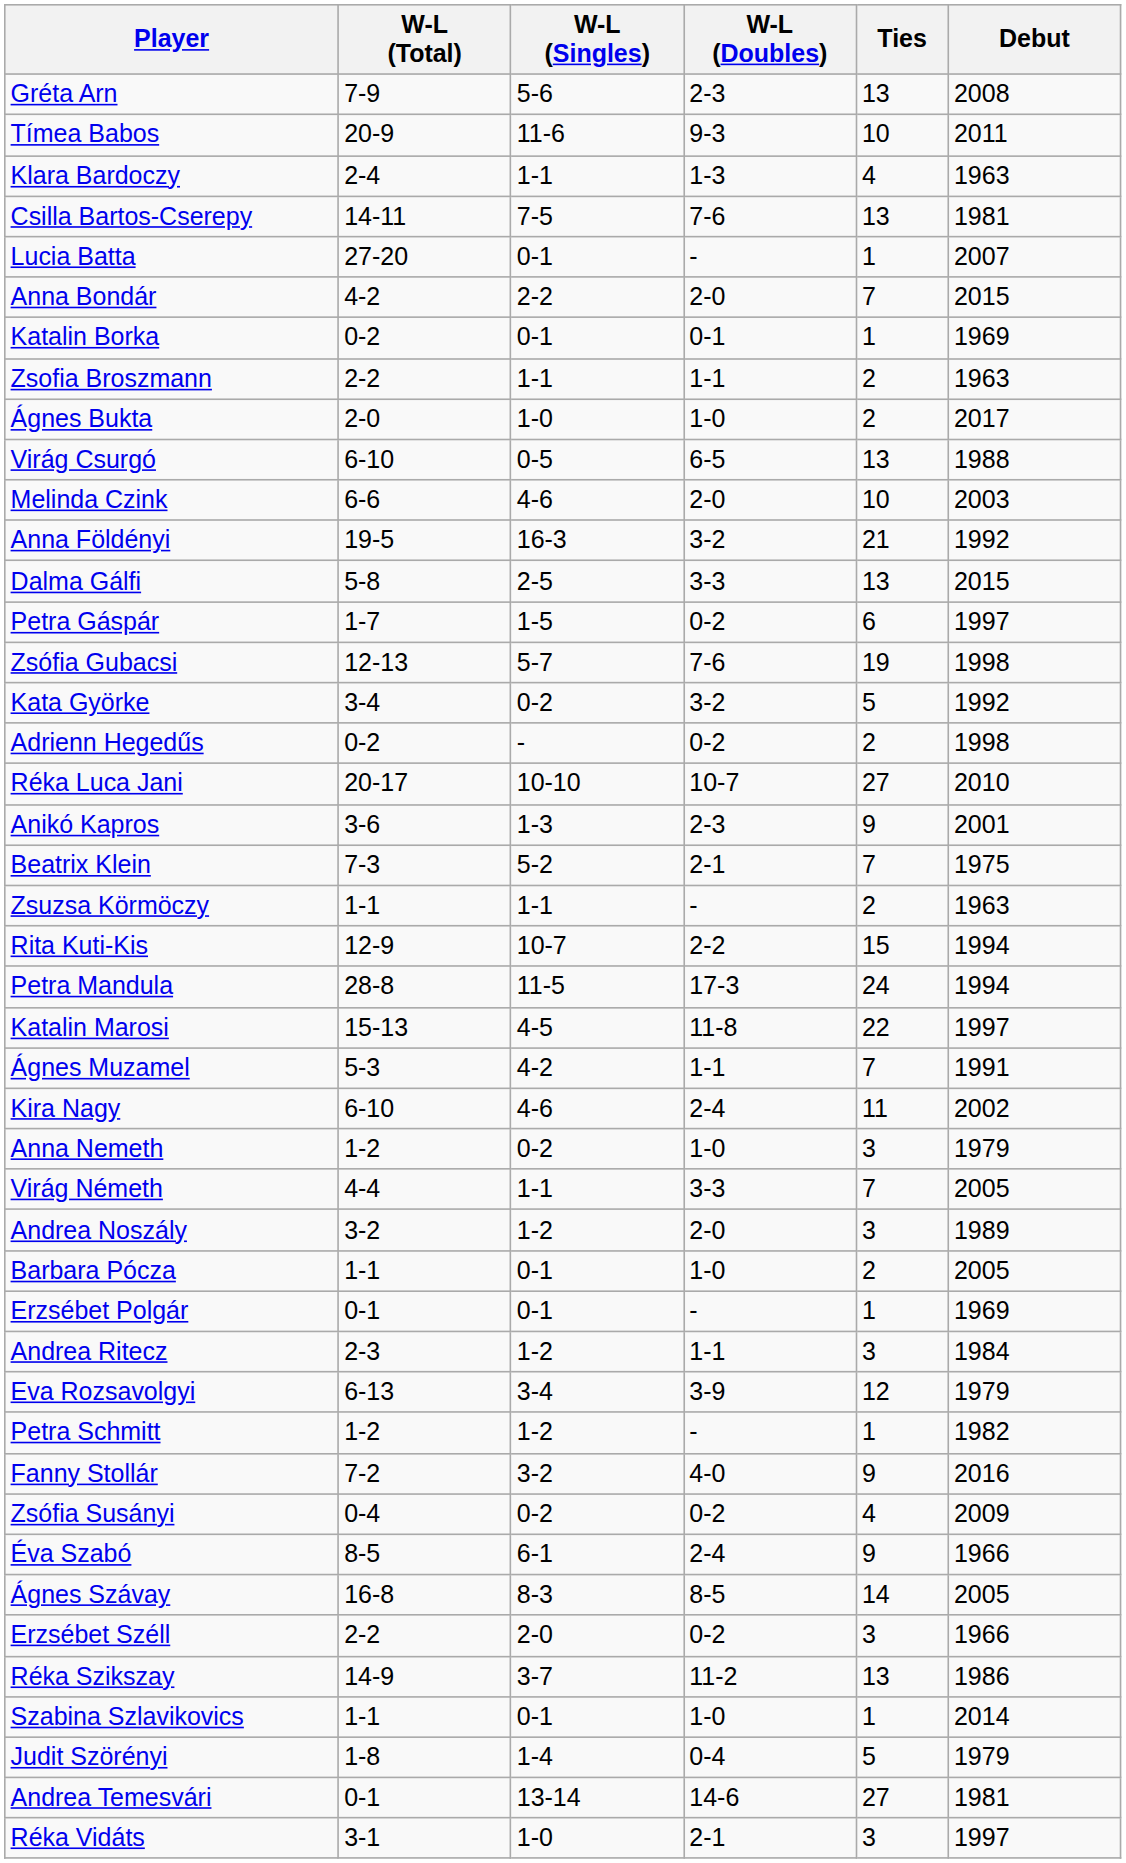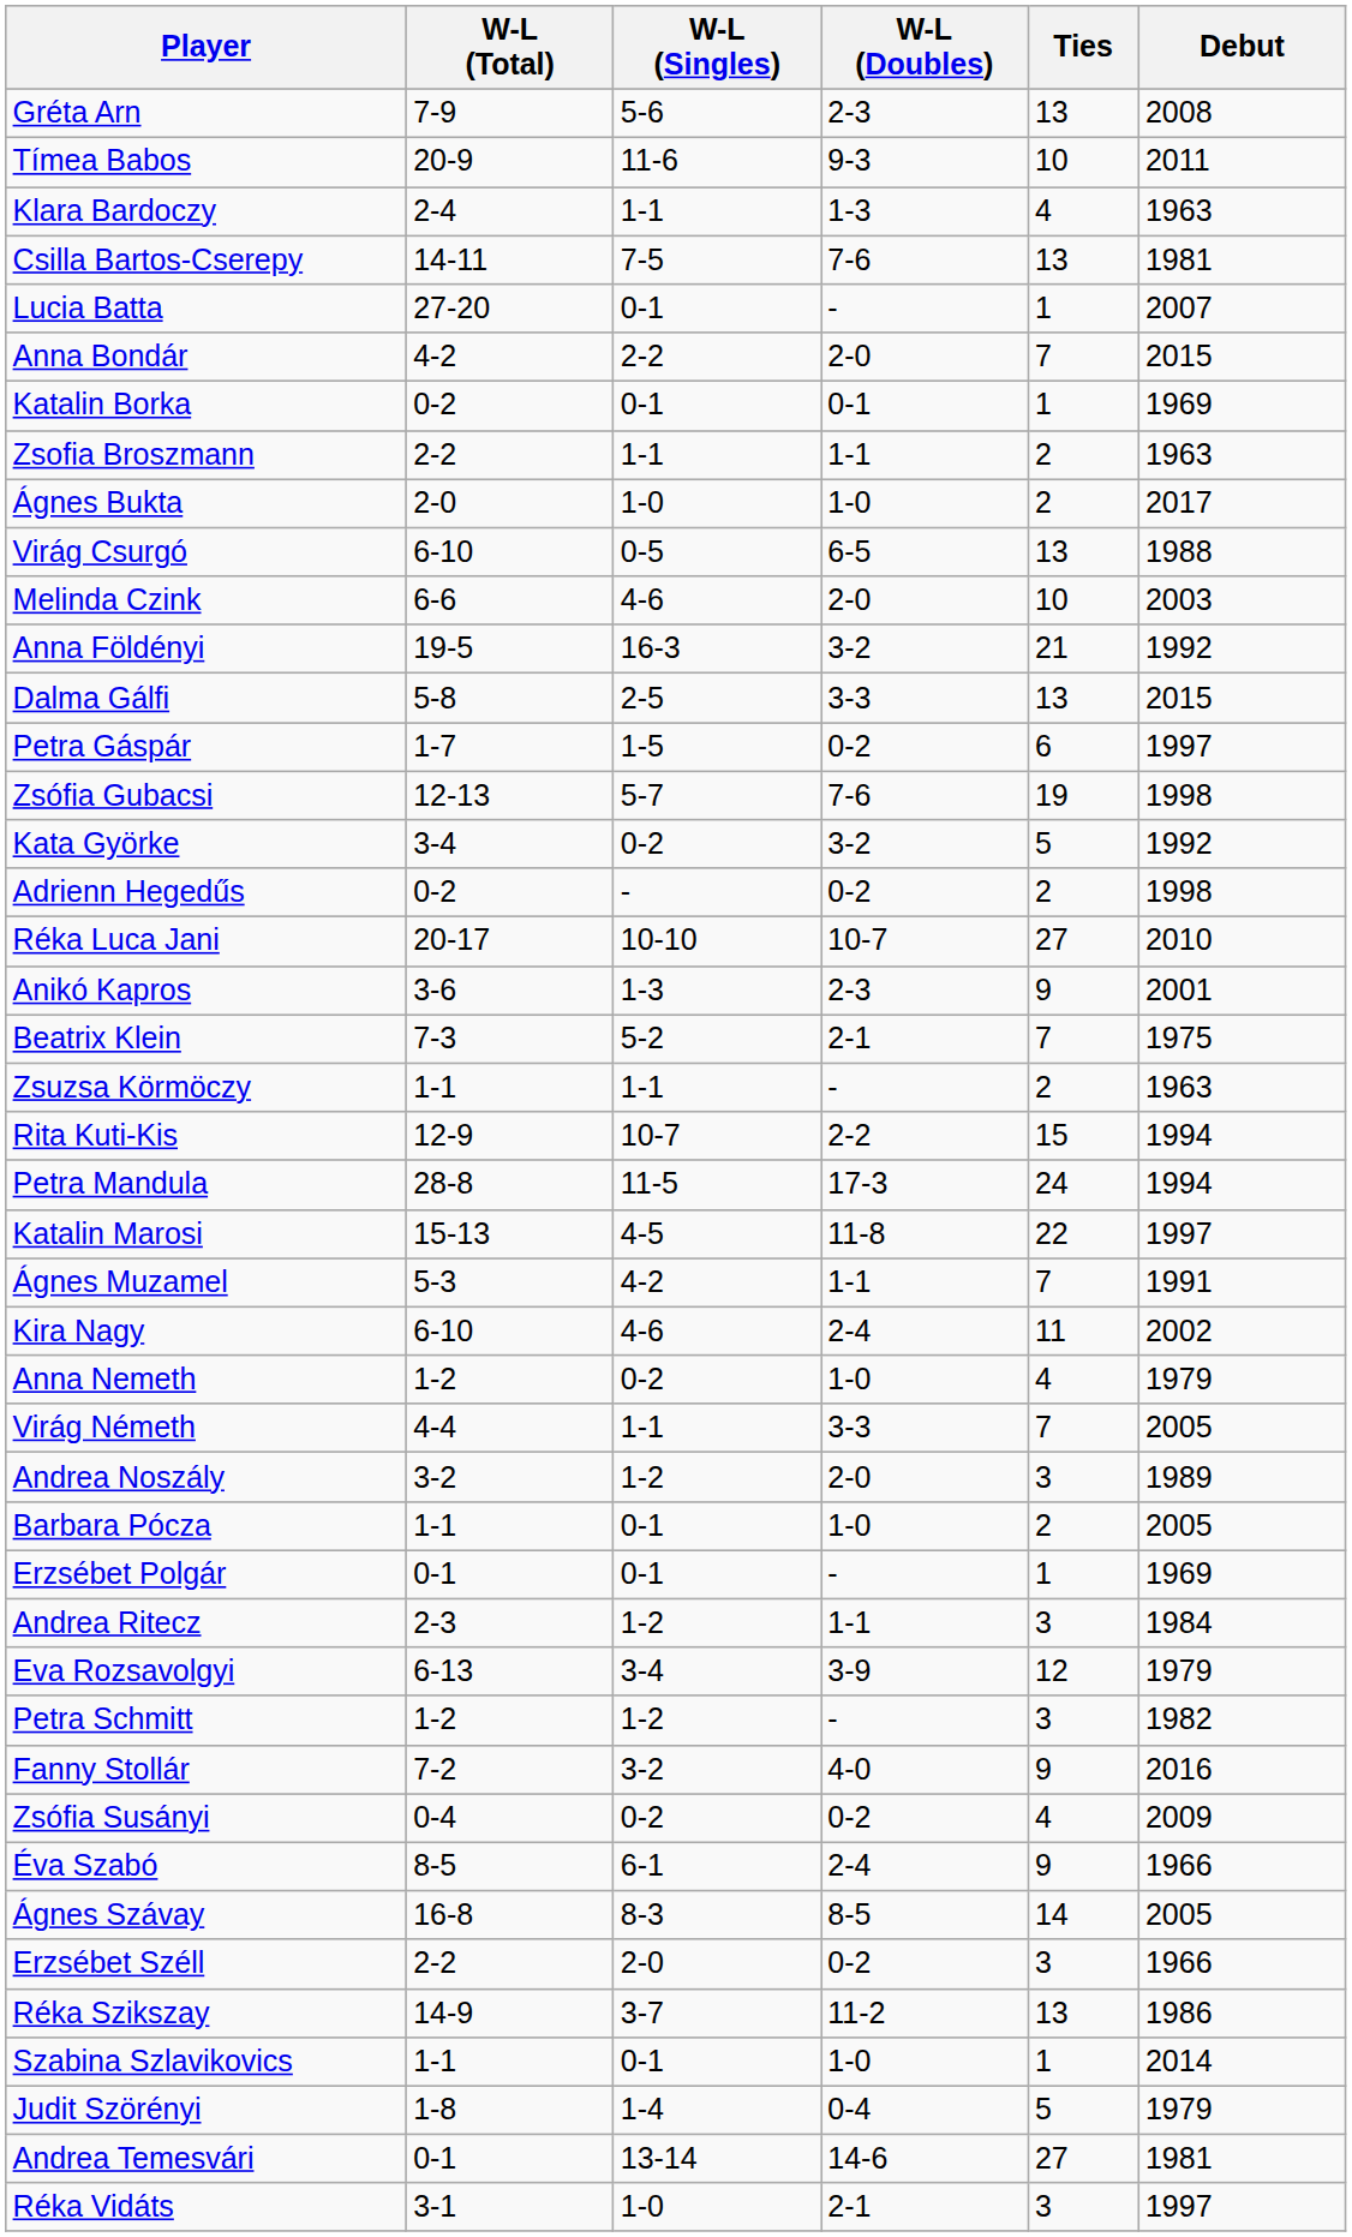Anna Nemeth | Ties: 3 -> 4
Petra Schmitt | Ties: 1 -> 3
